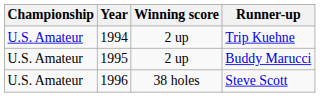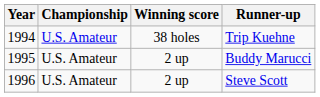columns swapped: Year <-> Championship
Trip Kuehne | Winning score: 2 up -> 38 holes
Steve Scott | Winning score: 38 holes -> 2 up
